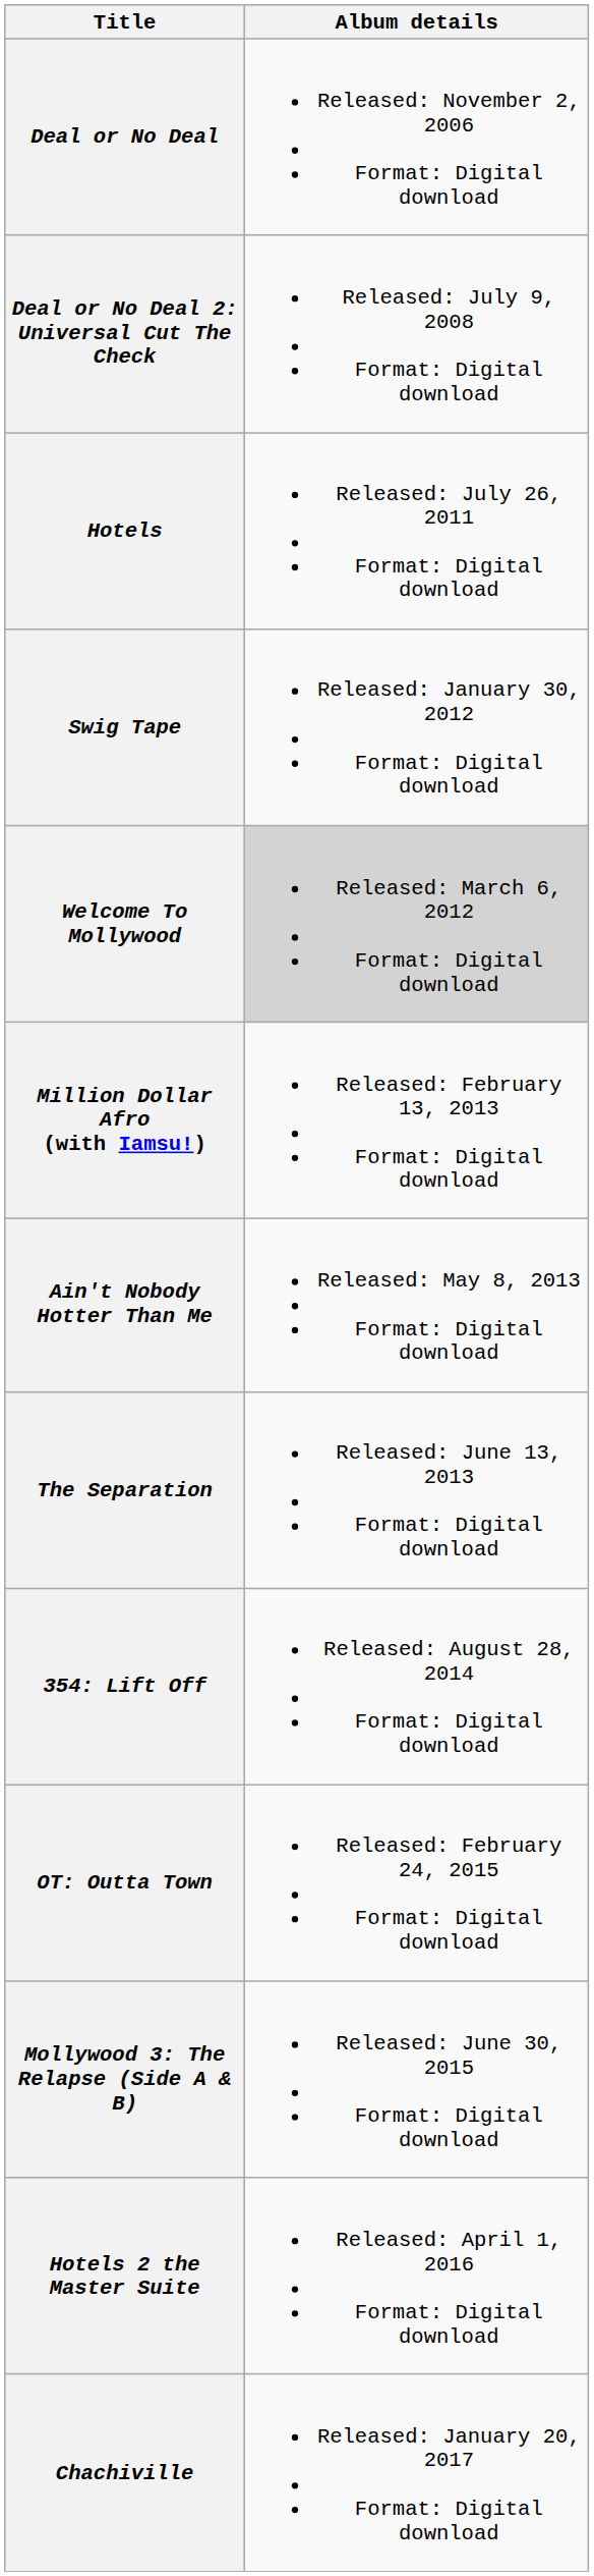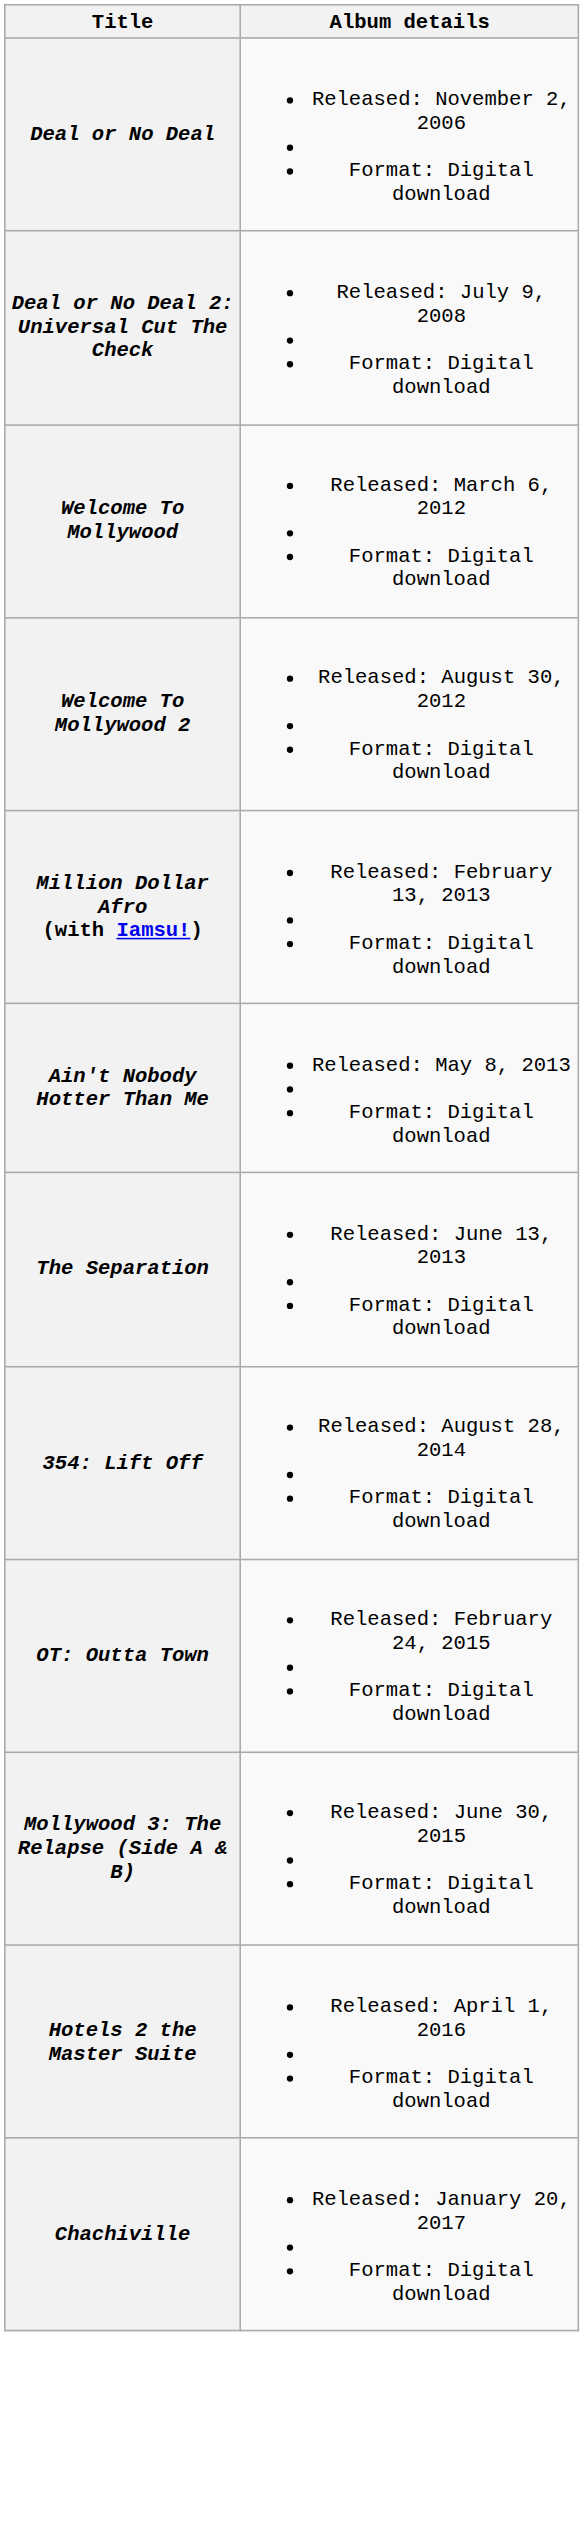- row: Hotels | Released: July 26, 2011 Format: Digital download
- row: Swig Tape | Released: January 30, 2012 Format: Digital download
Welcome To Mollywood | Album details: lightgrey background -> no background
+ row: Welcome To Mollywood 2 | Released: August 30, 2012 Format: Digital download
